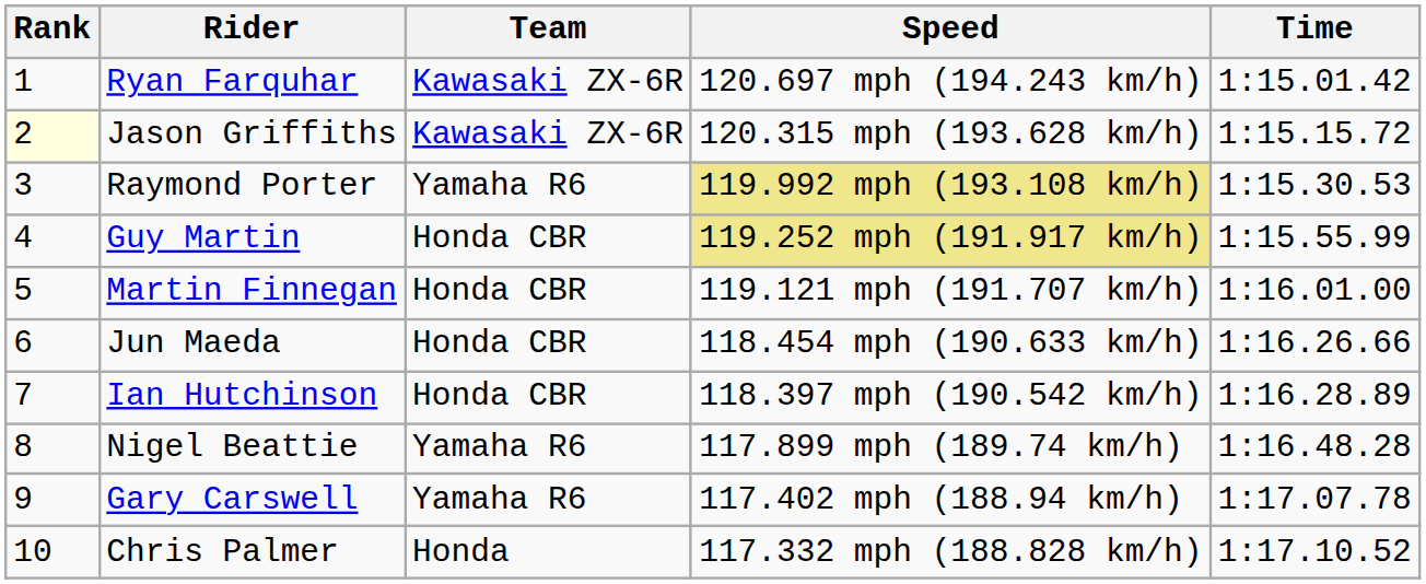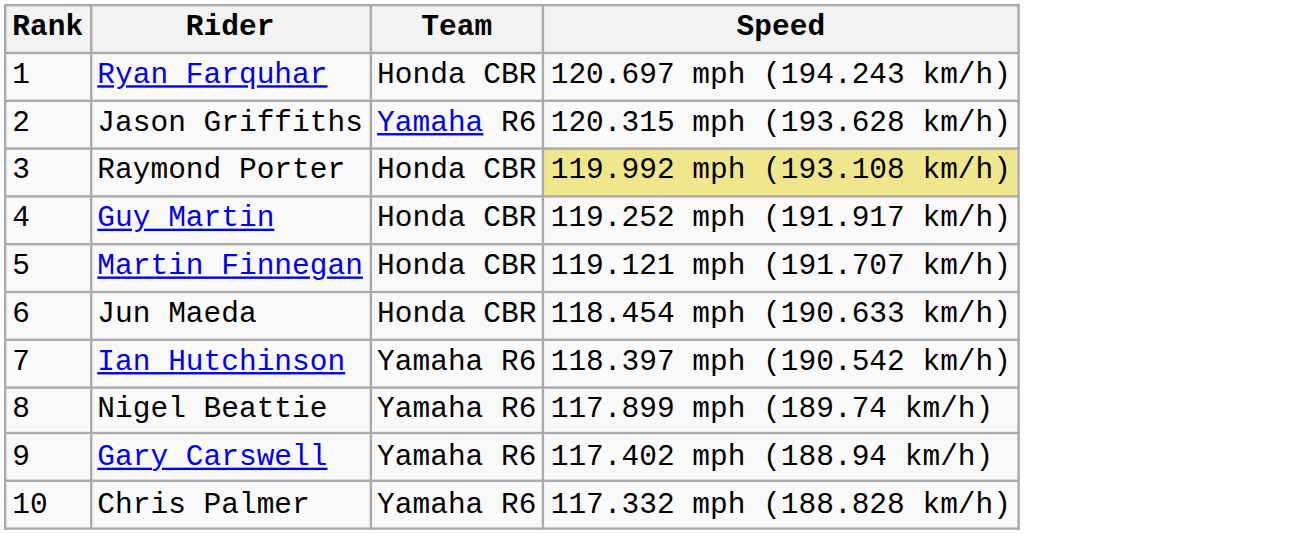- column: Time | 1:15.01.42 | 1:15.15.72 | 1:15.30.53 | 1:15.55.99 | 1:16.01.00 | 1:16.26.66 | 1:16.28.89 | 1:16.48.28 | 1:17.07.78 | 1:17.10.52
Ryan Farquhar | Team: Kawasaki ZX-6R -> Honda CBR
Jason Griffiths | Rank: lightyellow background -> no background
Jason Griffiths | Team: Kawasaki ZX-6R -> Yamaha R6
Raymond Porter | Team: Yamaha R6 -> Honda CBR
Guy Martin | Speed: khaki background -> no background
Ian Hutchinson | Team: Honda CBR -> Yamaha R6
Chris Palmer | Team: Honda -> Yamaha R6
